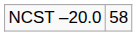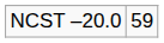NCST –20.0 | column 2: 58 -> 59
